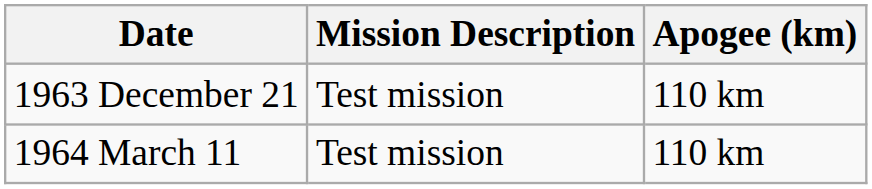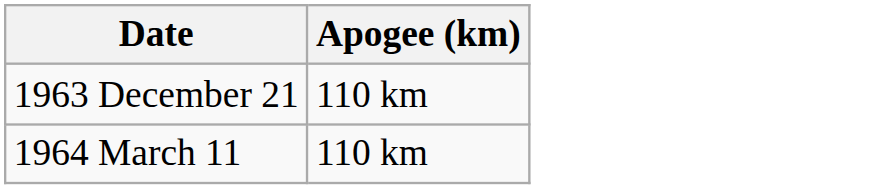- column: Mission Description | Test mission | Test mission
